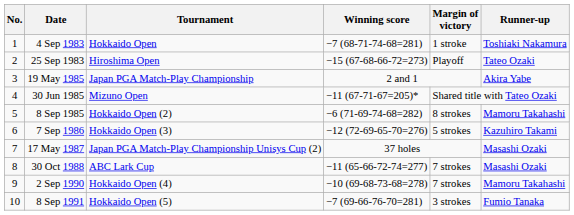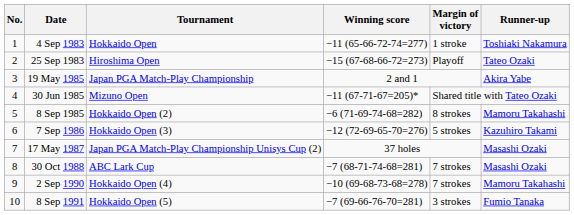4 Sep 1983 | Winning score: −7 (68-71-74-68=281) -> −11 (65-66-72-74=277)
30 Oct 1988 | Winning score: −11 (65-66-72-74=277) -> −7 (68-71-74-68=281)
